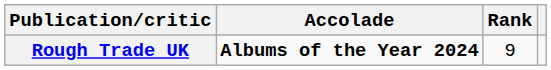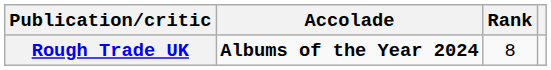Rough Trade UK | Rank: 9 -> 8
